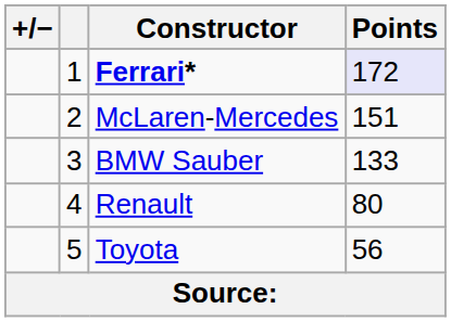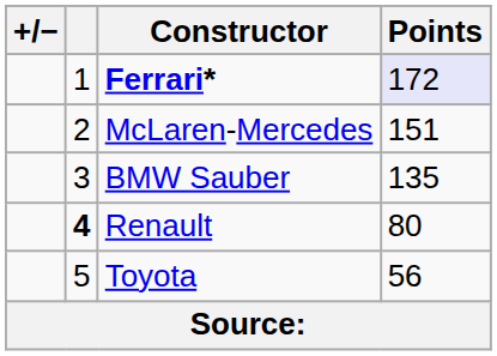BMW Sauber | Points: 133 -> 135
Renault | column 2: normal -> bold
